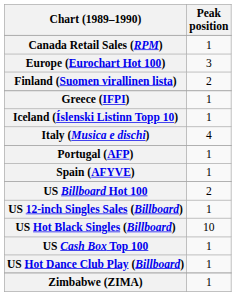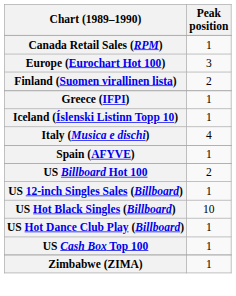- row: Portugal (AFP) | 1
rows swapped: US Hot Dance Club Play (Billboard) <-> US Cash Box Top 100
